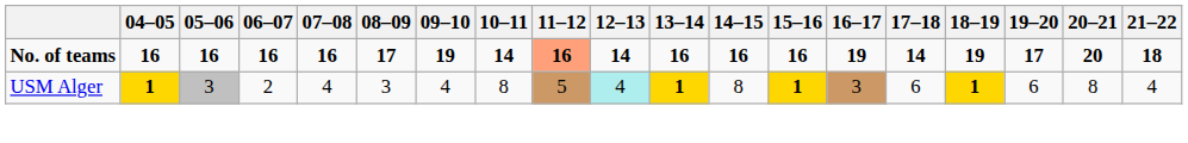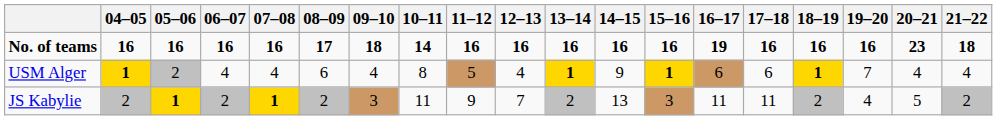No. of teams | 09–10: 19 -> 18
No. of teams | 11–12: lightsalmon background -> no background
No. of teams | 12–13: 14 -> 16
No. of teams | 17–18: 14 -> 16
No. of teams | 18–19: 19 -> 16
No. of teams | 19–20: 17 -> 16
No. of teams | 20–21: 20 -> 23
USM Alger | 05–06: 3 -> 2
USM Alger | 06–07: 2 -> 4
USM Alger | 08–09: 3 -> 6
USM Alger | 12–13: paleturquoise background -> no background
USM Alger | 14–15: 8 -> 9
USM Alger | 16–17: 3 -> 6
USM Alger | 19–20: 6 -> 7
USM Alger | 20–21: 8 -> 4
+ row: JS Kabylie | 2 | 1 | 2 | 1 | 2 | 3 | 11 | 9 | 7 | 2 | 13 | 3 | 11 | 11 | 2 | 4 | 5 | 2
